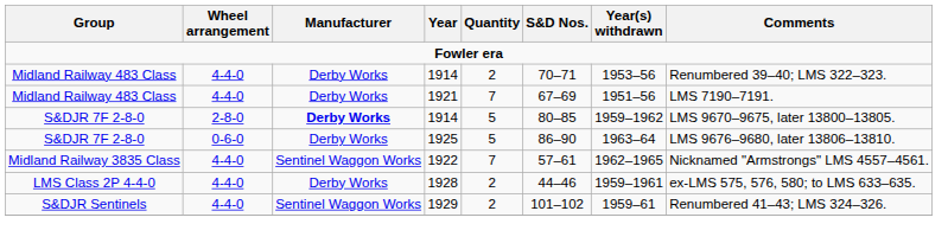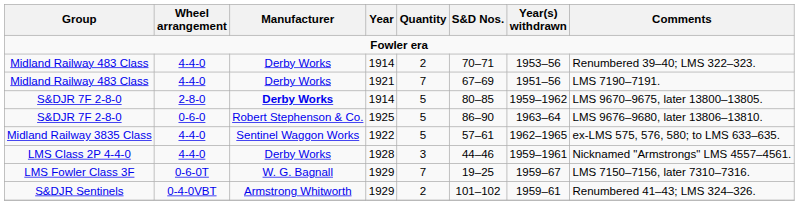S&DJR 7F 2-8-0 / 1925 | Manufacturer: Derby Works -> Robert Stephenson & Co.
Midland Railway 3835 Class | Quantity: 7 -> 5
Midland Railway 3835 Class | Comments: Nicknamed "Armstrongs" LMS 4557–4561. -> ex-LMS 575, 576, 580; to LMS 633–635.
LMS Class 2P 4-4-0 | Quantity: 2 -> 3
LMS Class 2P 4-4-0 | Comments: ex-LMS 575, 576, 580; to LMS 633–635. -> Nicknamed "Armstrongs" LMS 4557–4561.
+ row: LMS Fowler Class 3F | 0-6-0T | W. G. Bagnall | 1929 | 7 | 19–25 | 1959–67 | LMS 7150–7156, later 7310–7316.
S&DJR Sentinels | Wheel arrangement: 4-4-0 -> 0-4-0VBT
S&DJR Sentinels | Manufacturer: Sentinel Waggon Works -> Armstrong Whitworth
